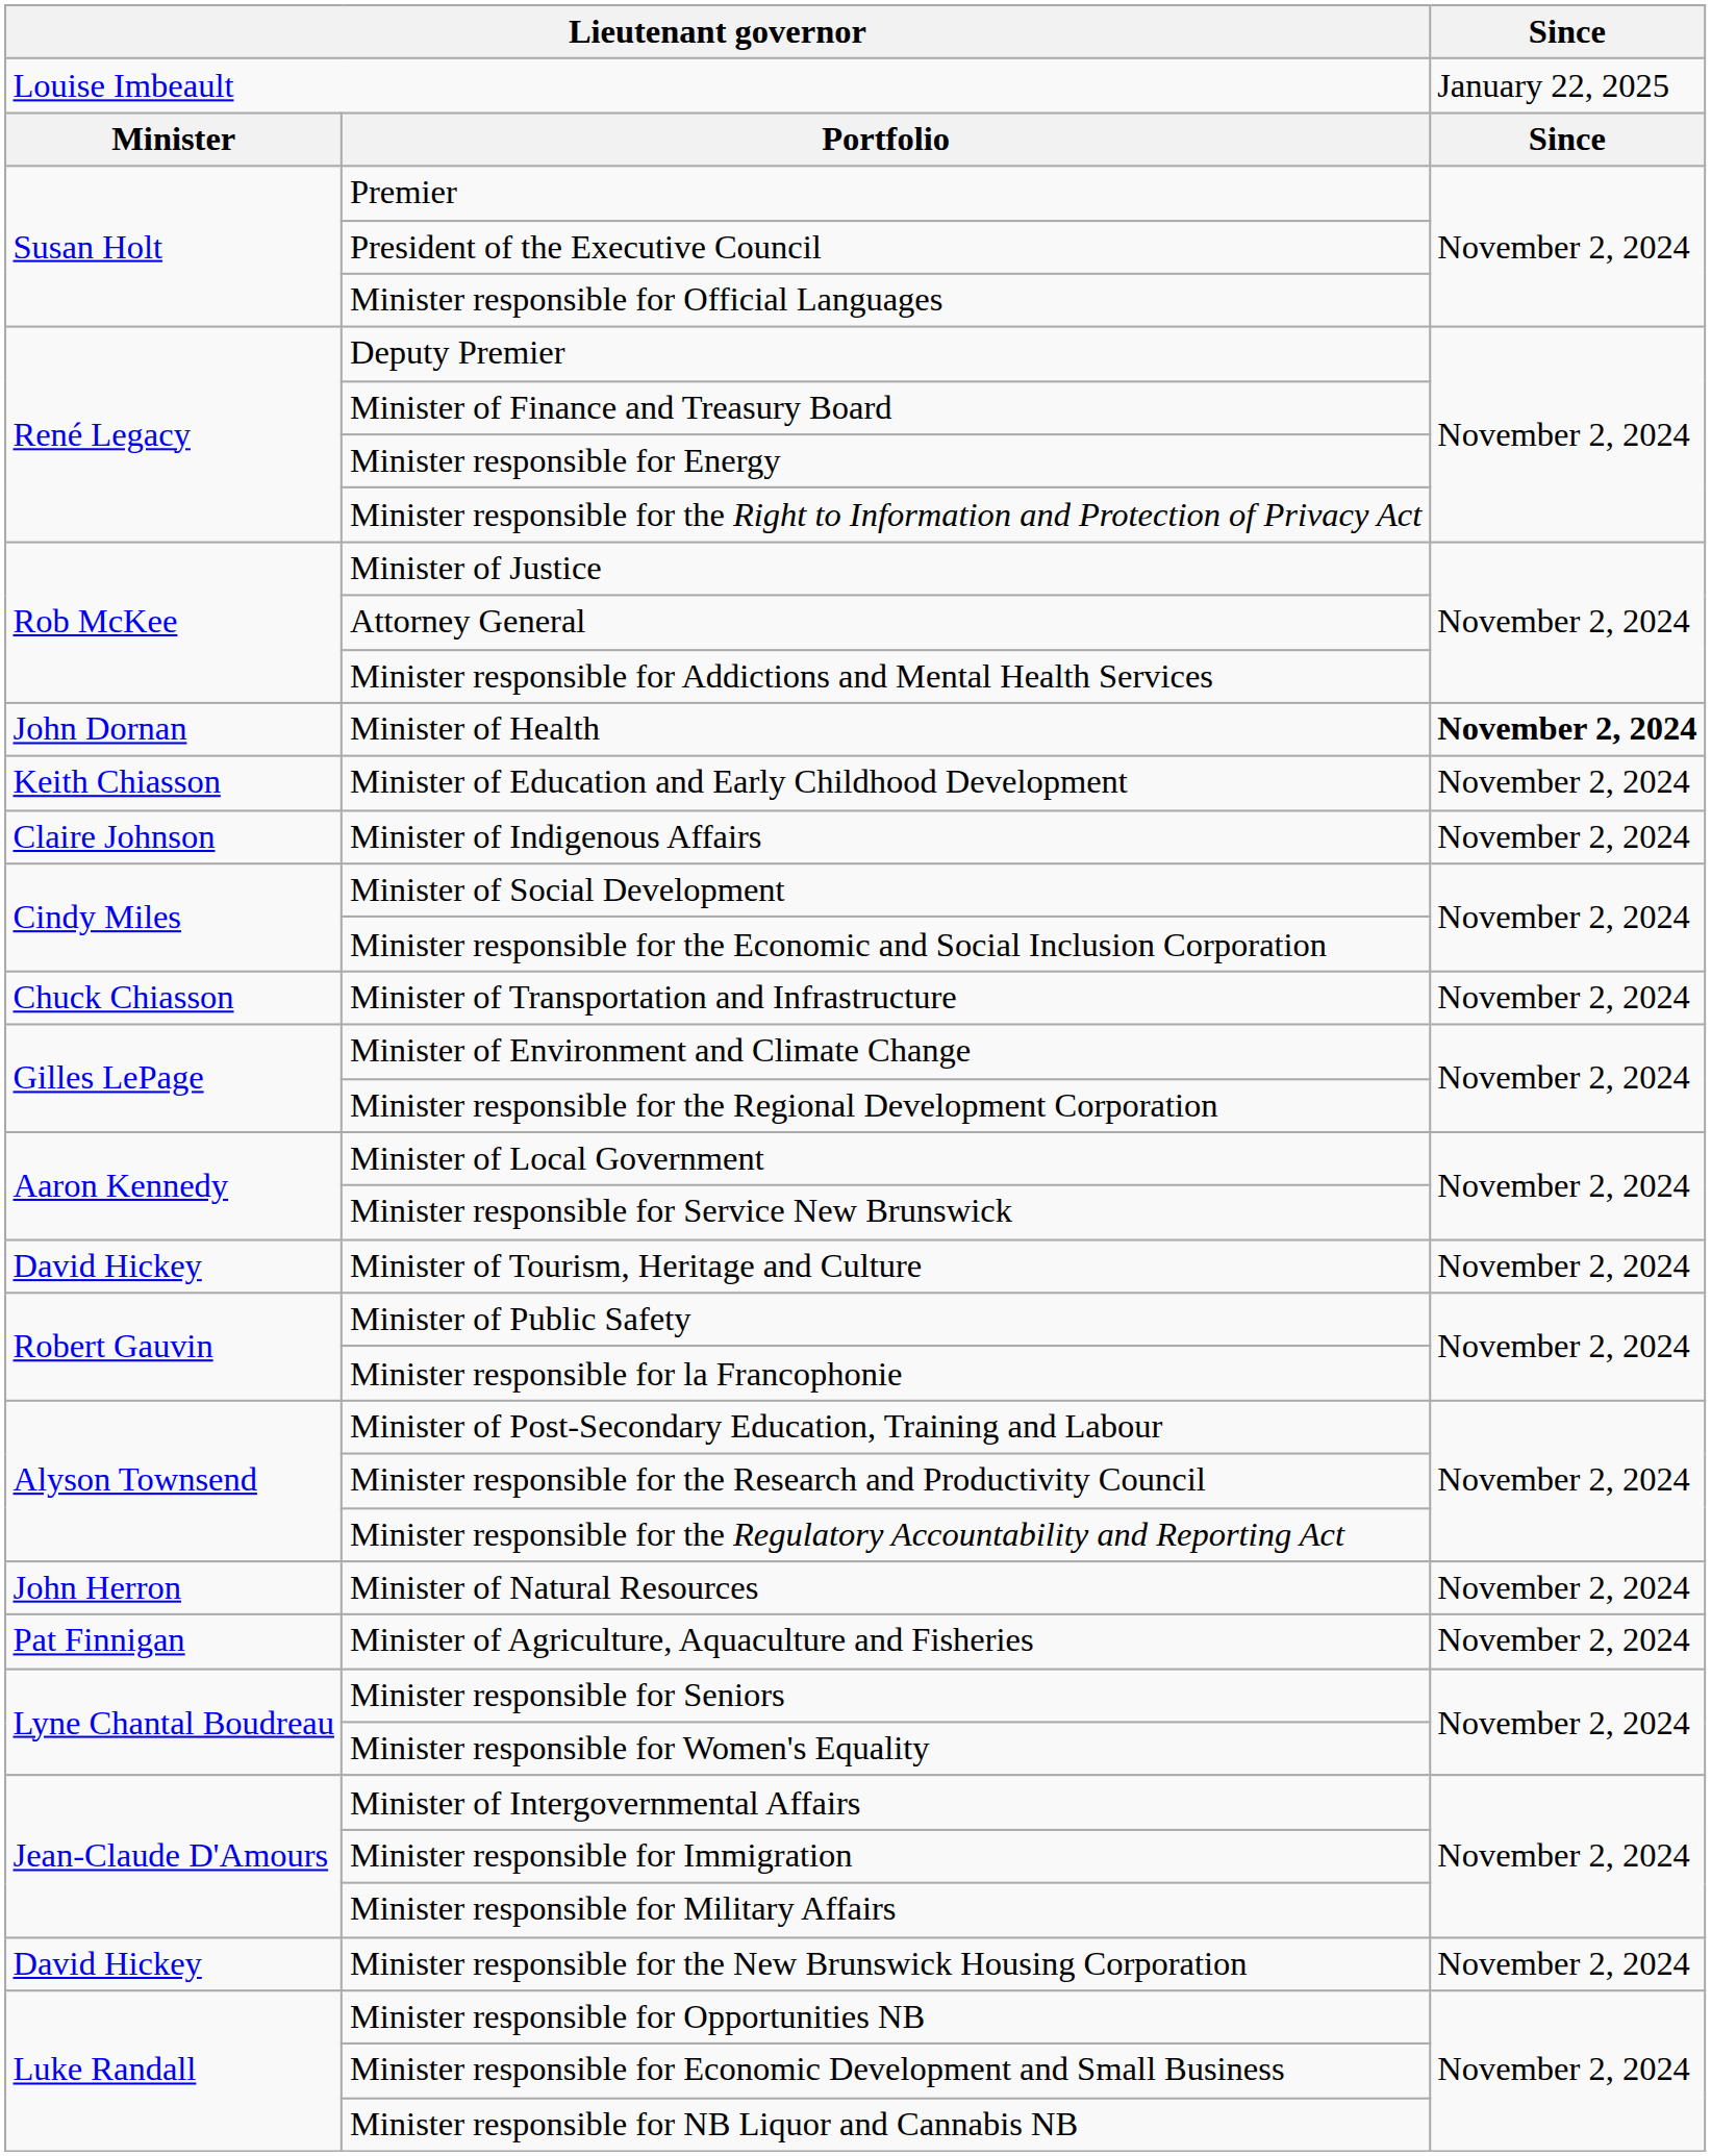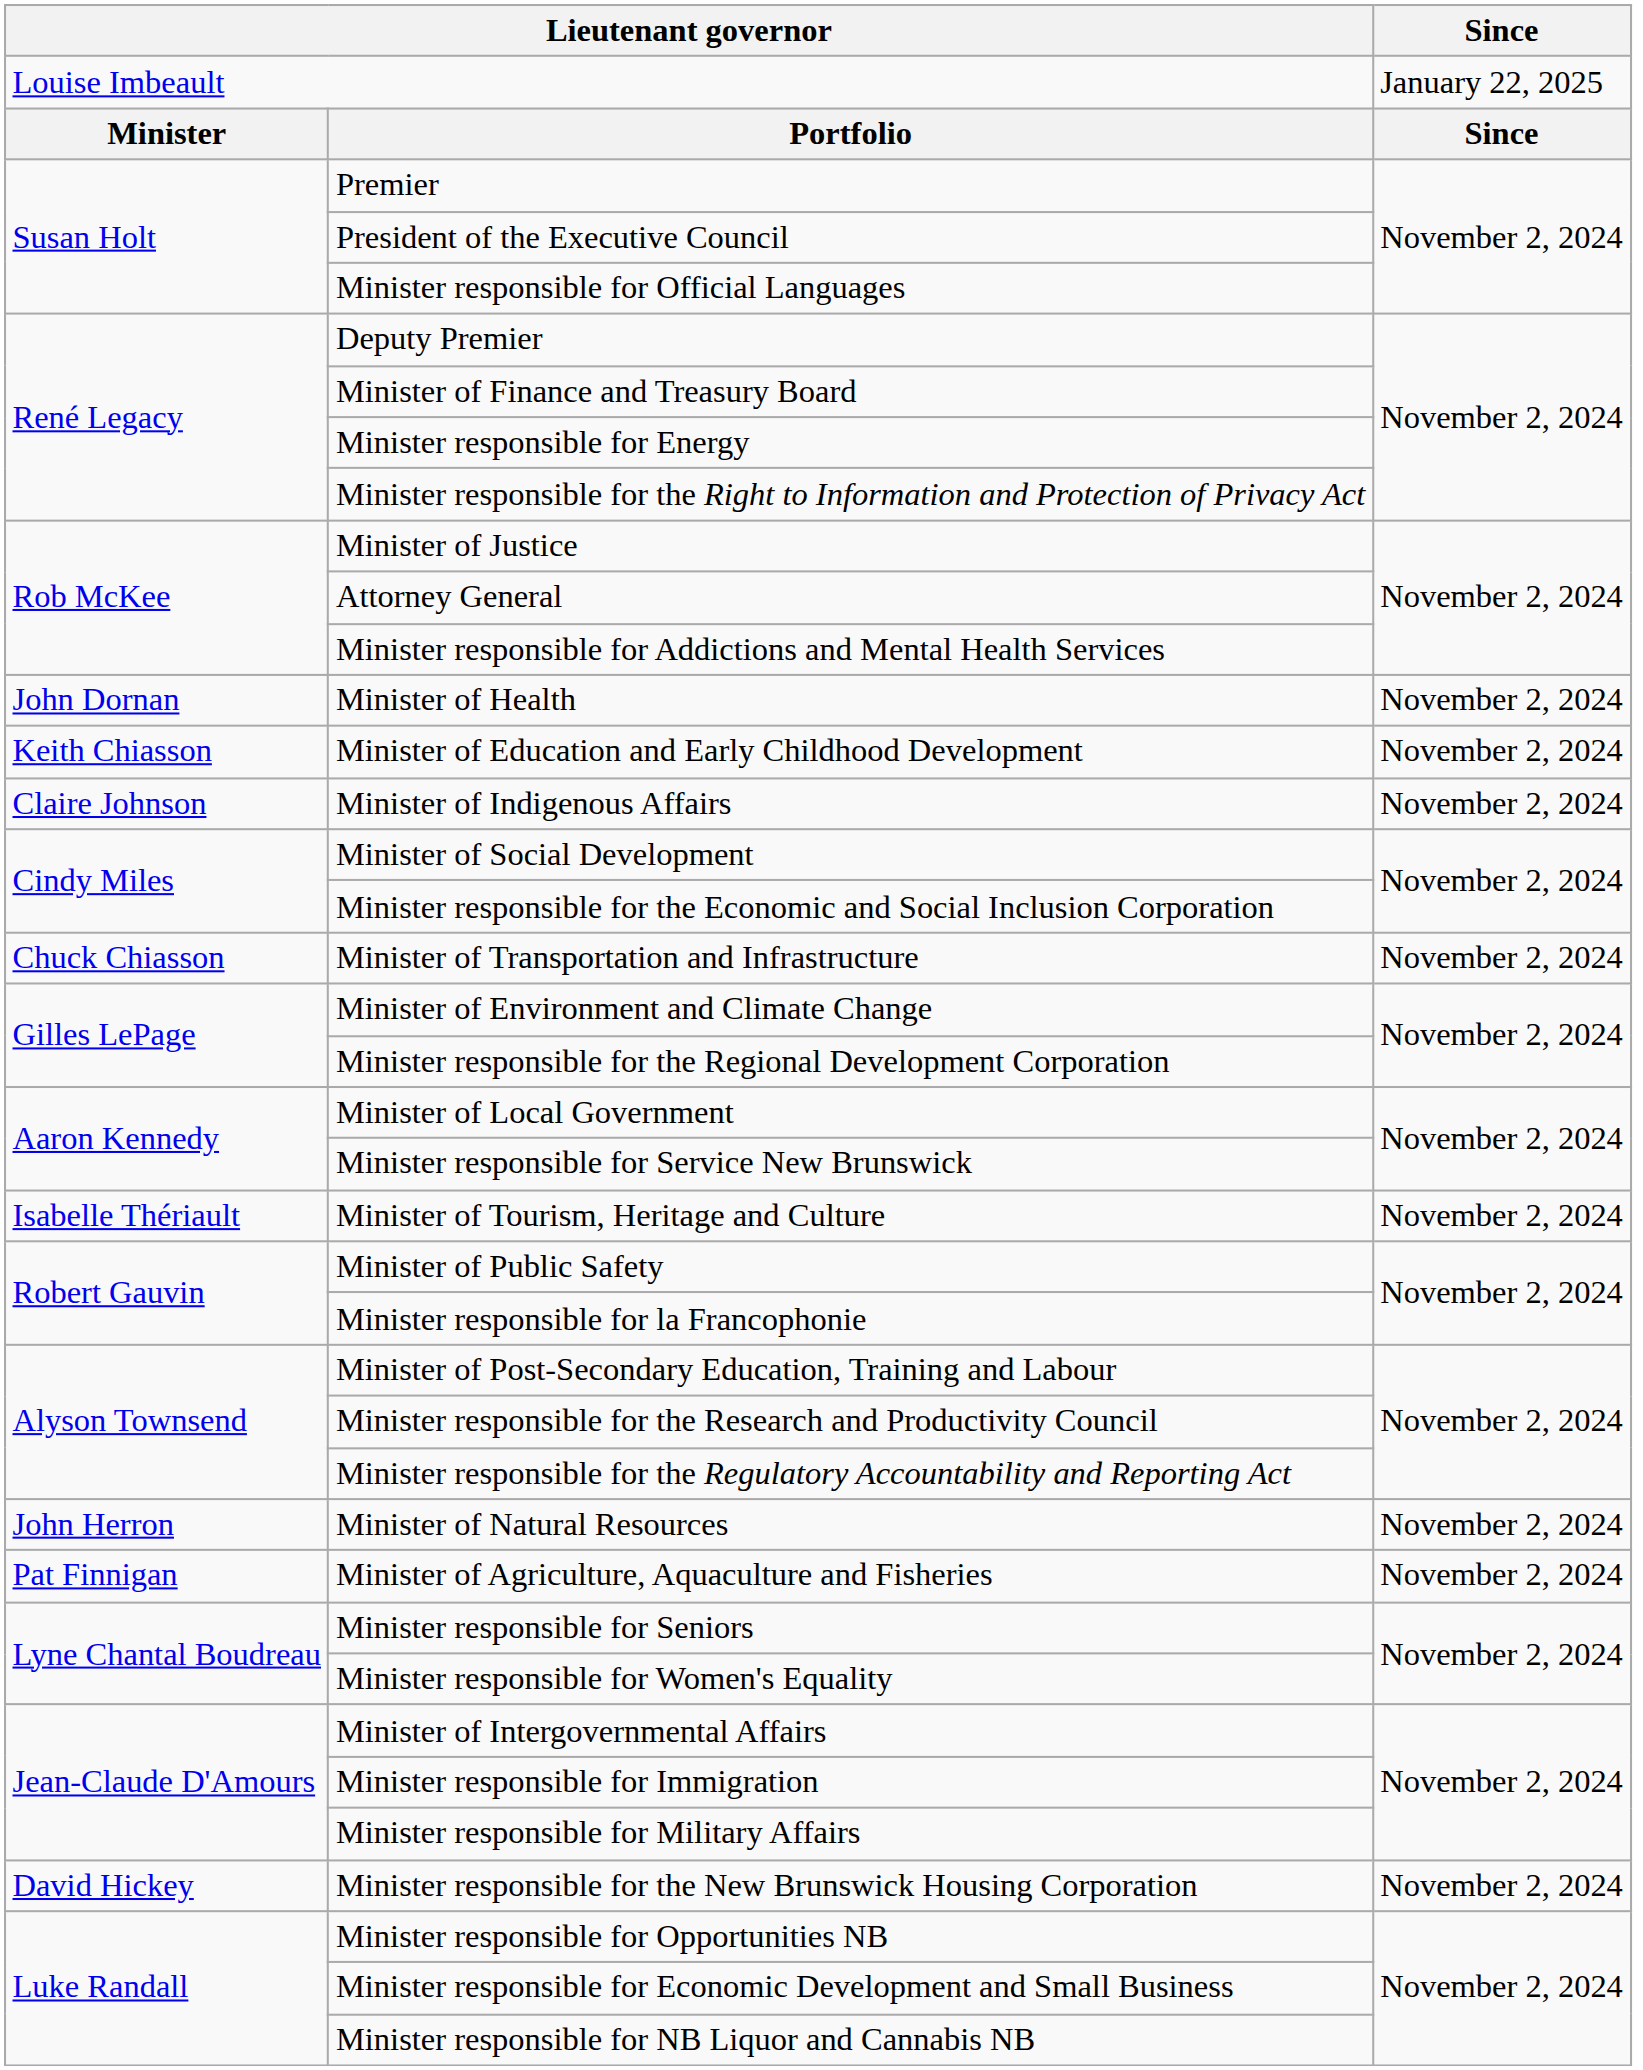Minister of Health | Since: bold -> normal
Minister of Tourism, Heritage and Culture | column 1: David Hickey -> Isabelle Thériault
